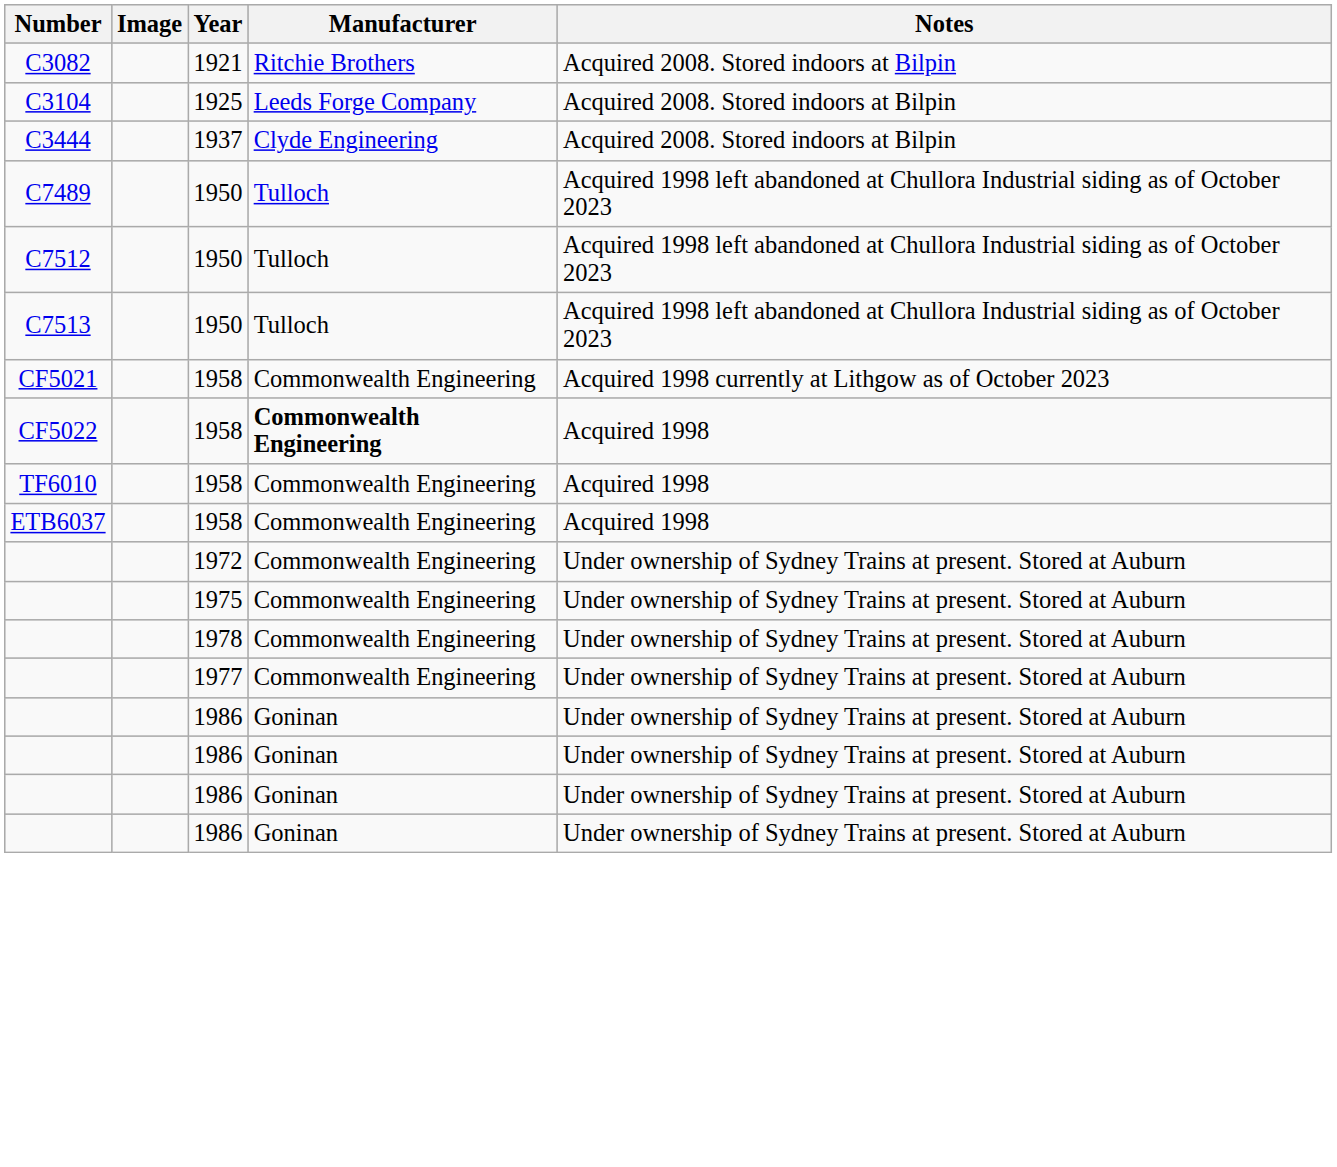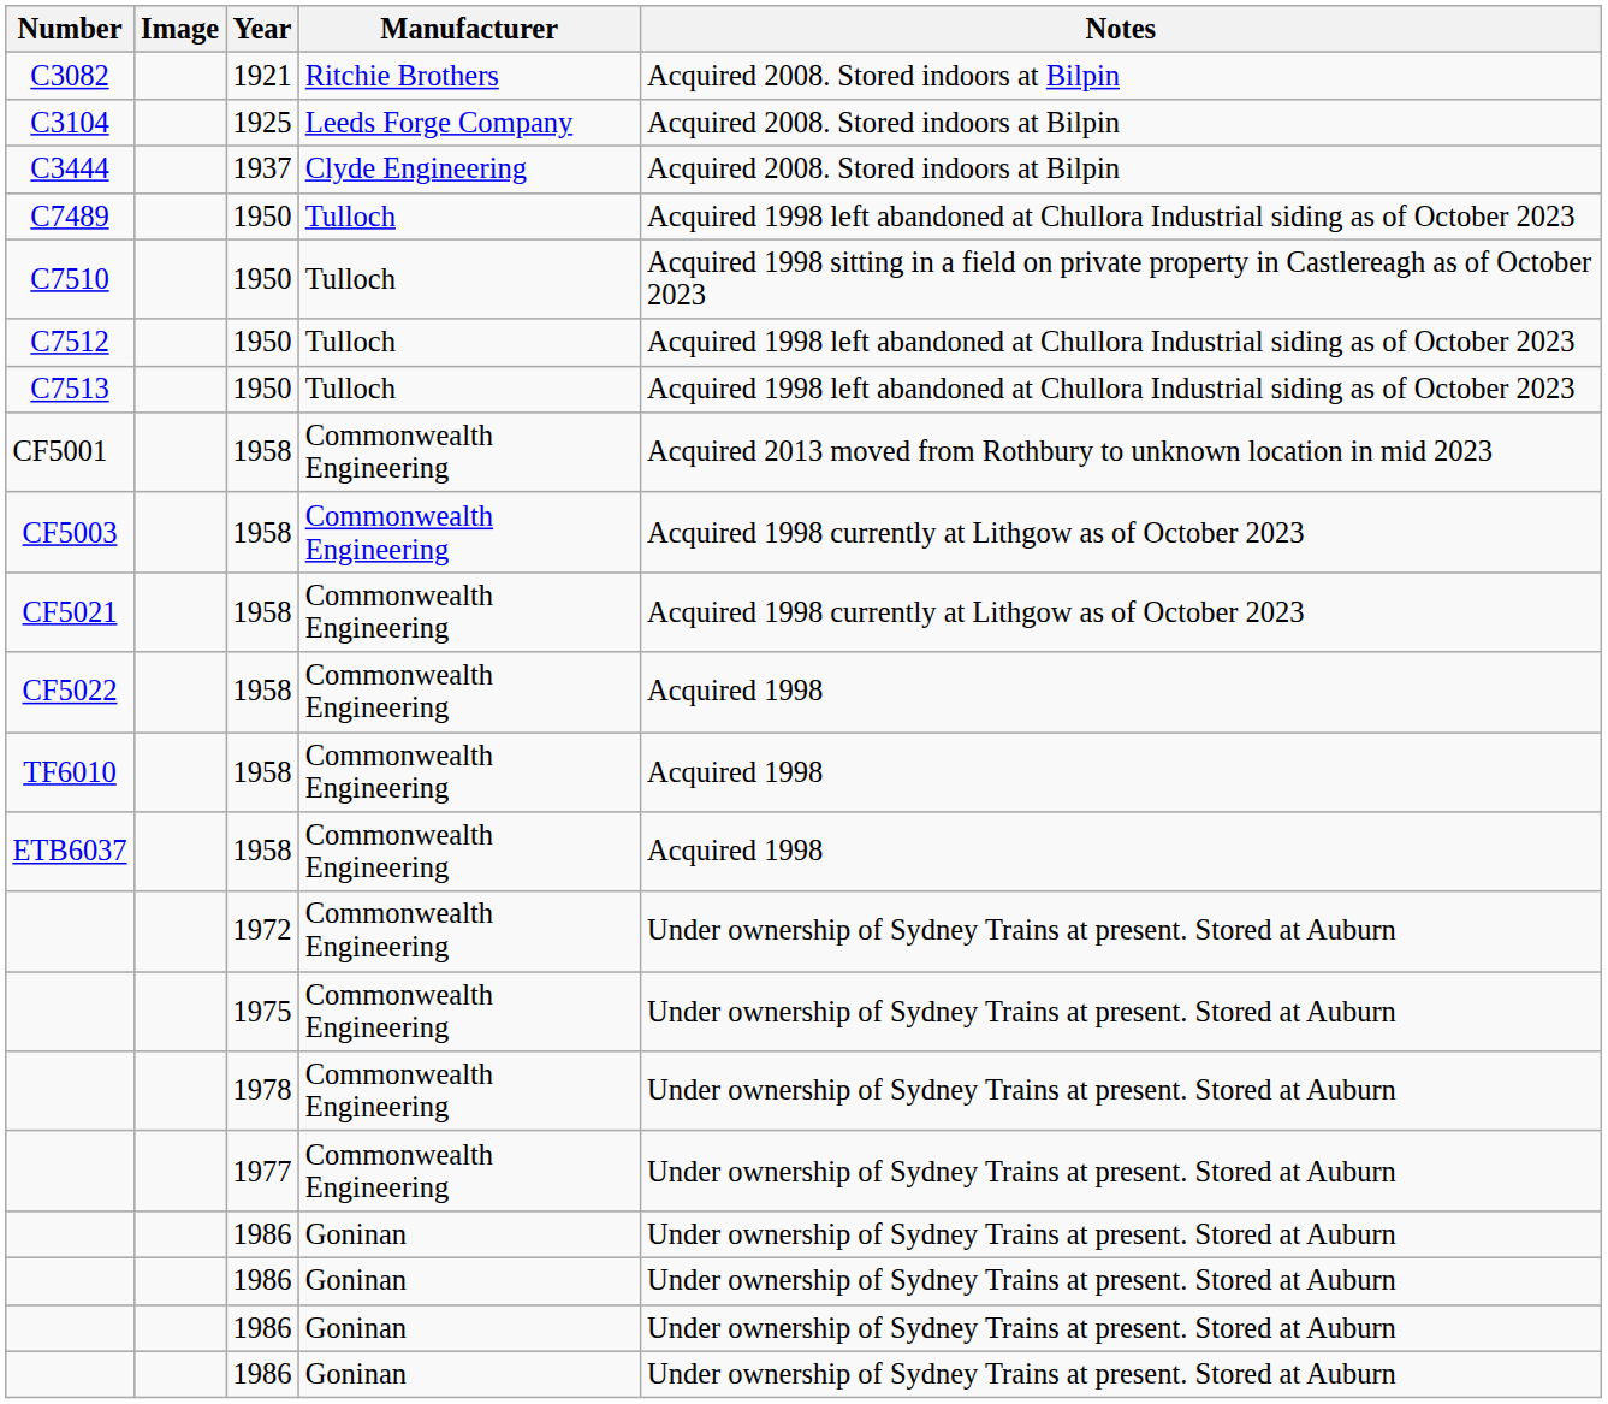+ row: C7510 | 1950 | Tulloch | Acquired 1998 sitting in a field on private property in Castlereagh as of October 2023
+ row: CF5001 | 1958 | Commonwealth Engineering | Acquired 2013 moved from Rothbury to unknown location in mid 2023
+ row: CF5003 | 1958 | Commonwealth Engineering | Acquired 1998 currently at Lithgow as of October 2023
CF5022 | Manufacturer: bold -> normal
